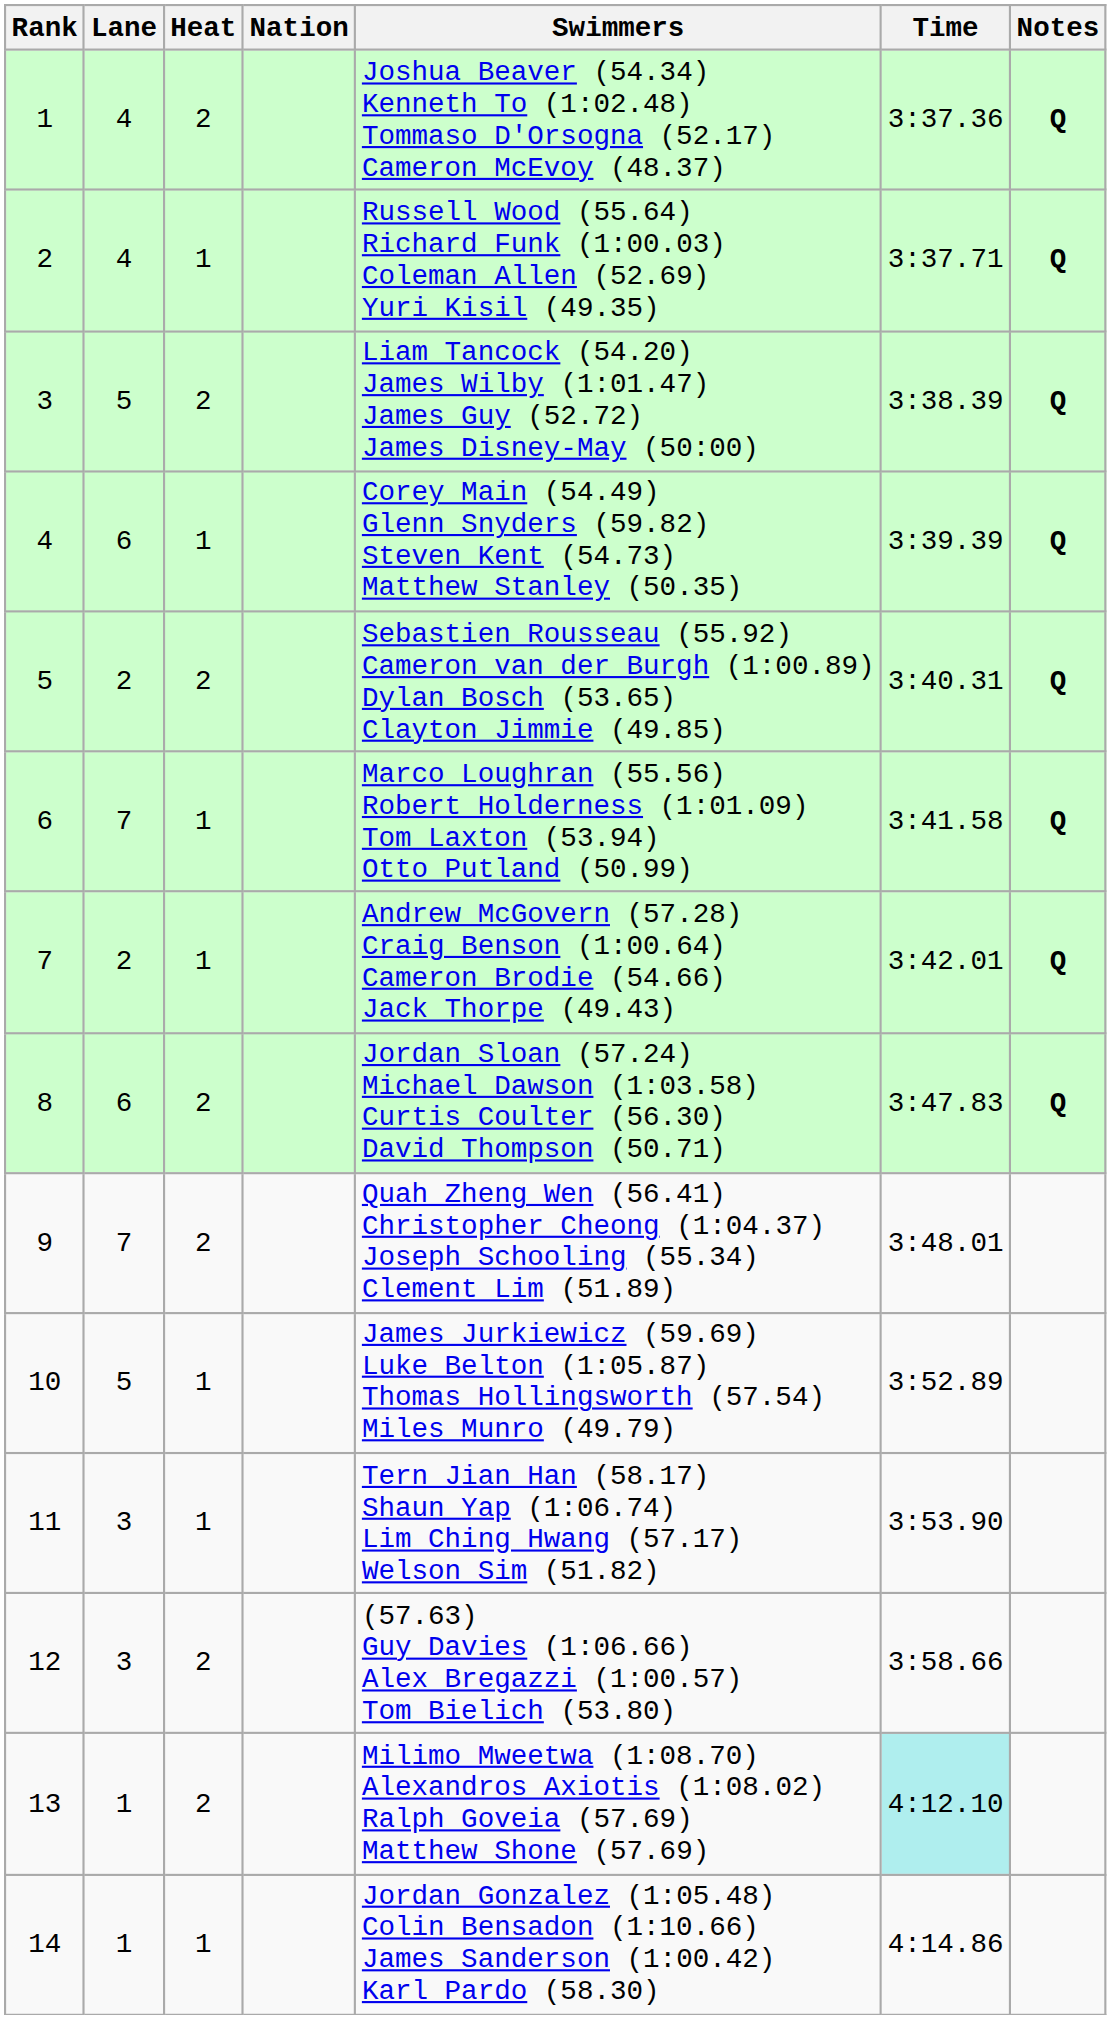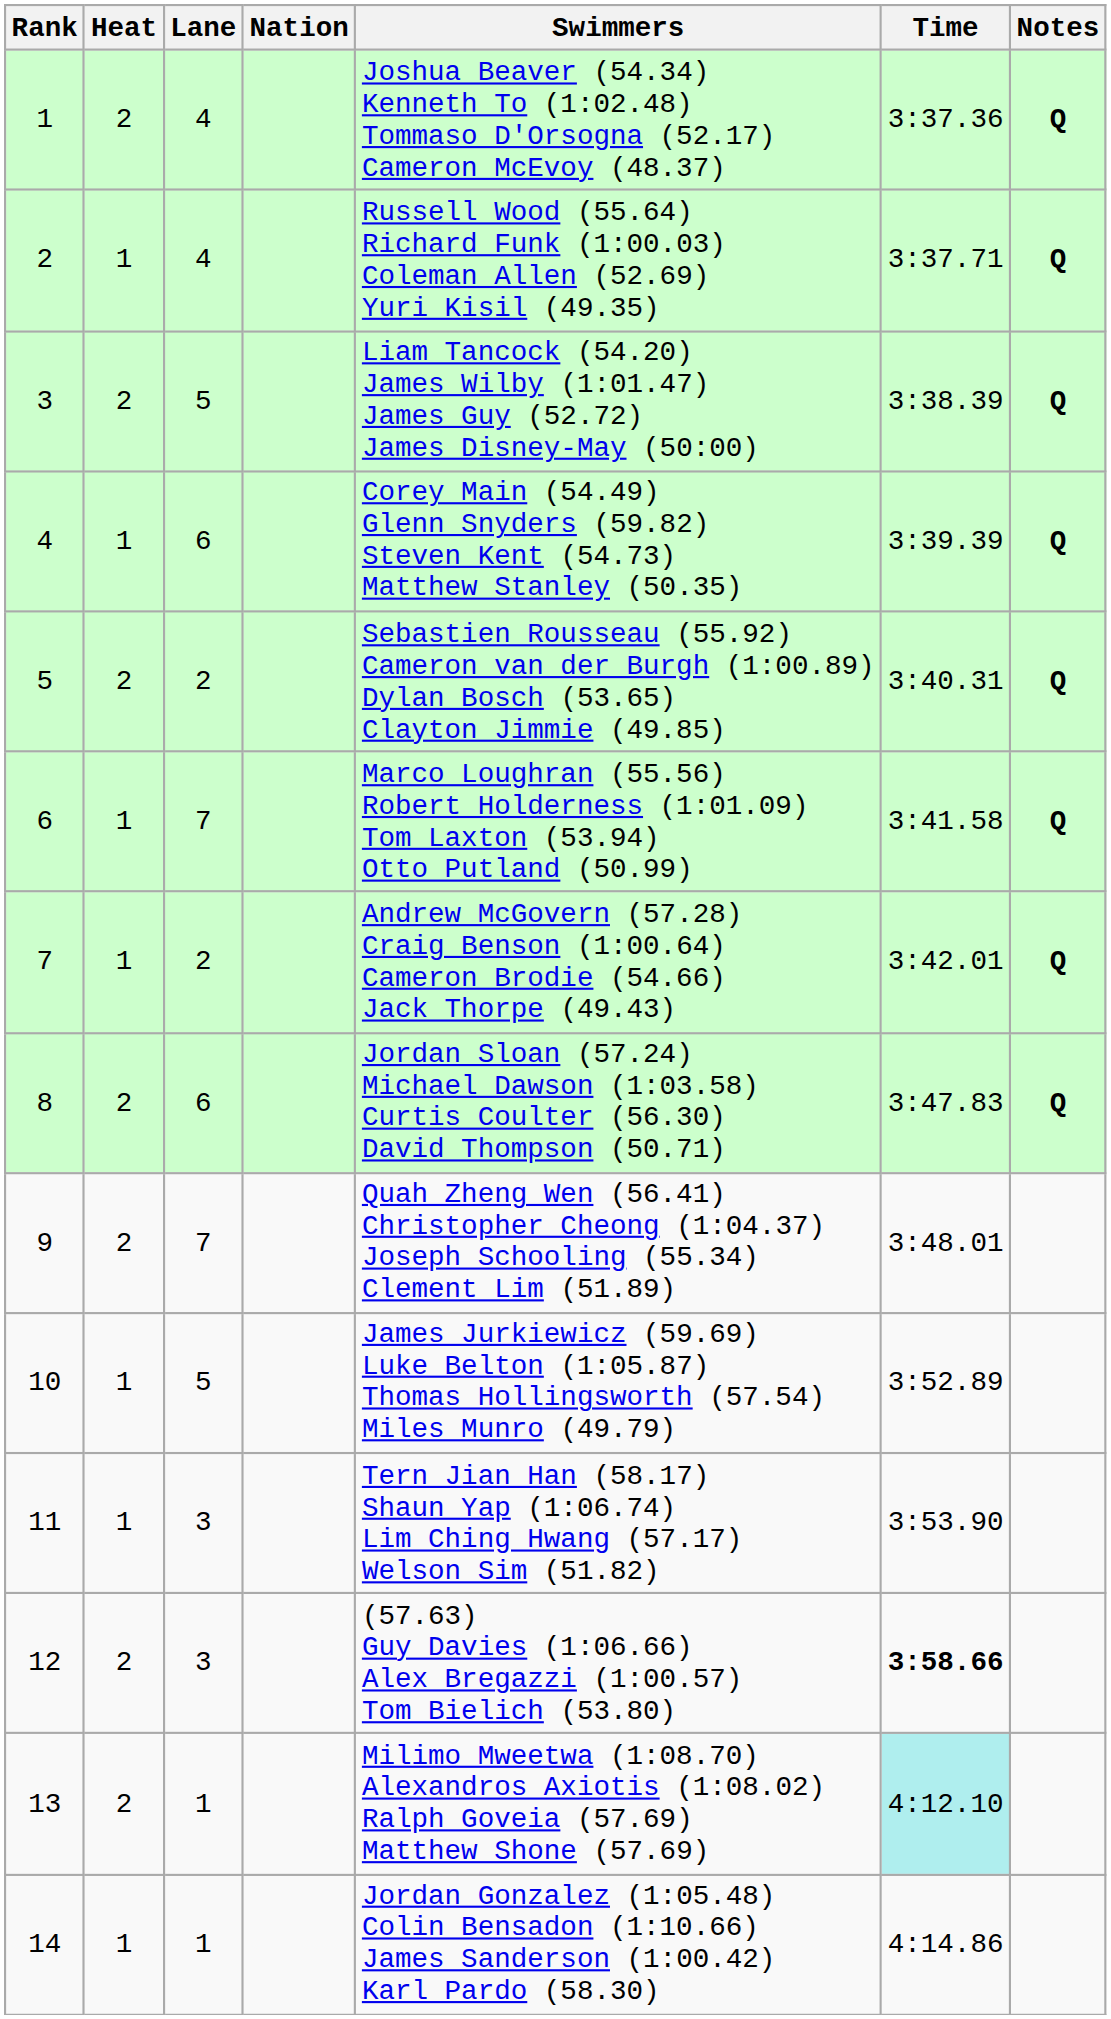columns swapped: Heat <-> Lane
12 | Time: normal -> bold
